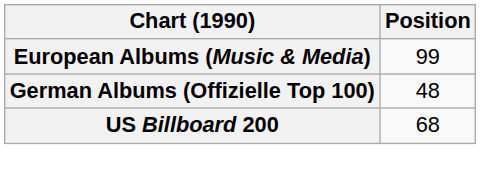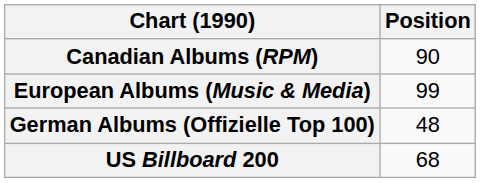+ row: Canadian Albums (RPM) | 90
